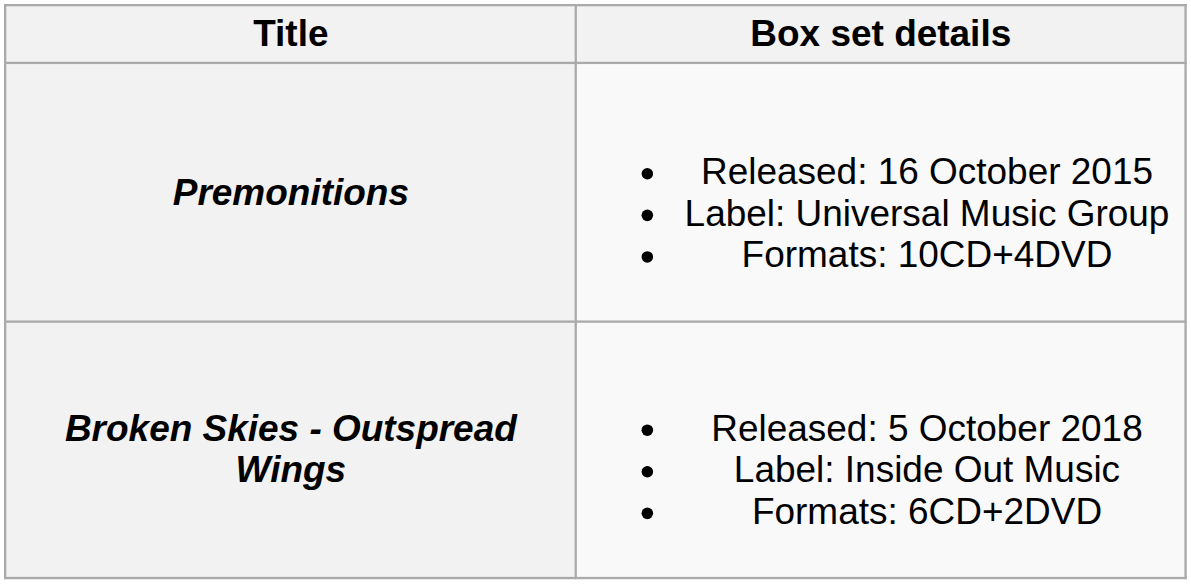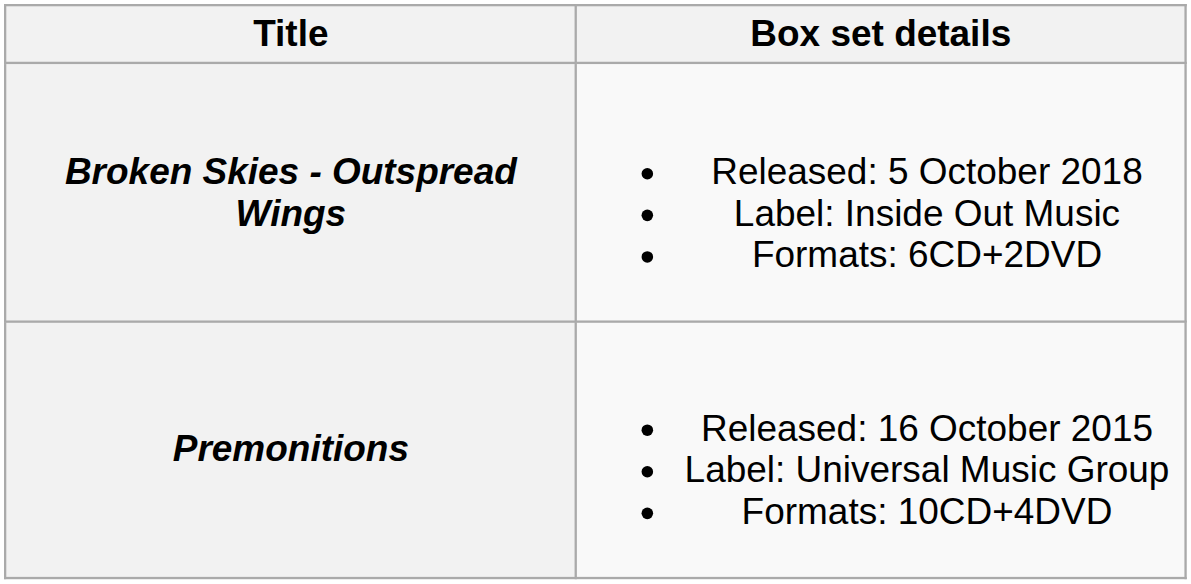rows swapped: Premonitions <-> Broken Skies - Outspread Wings
